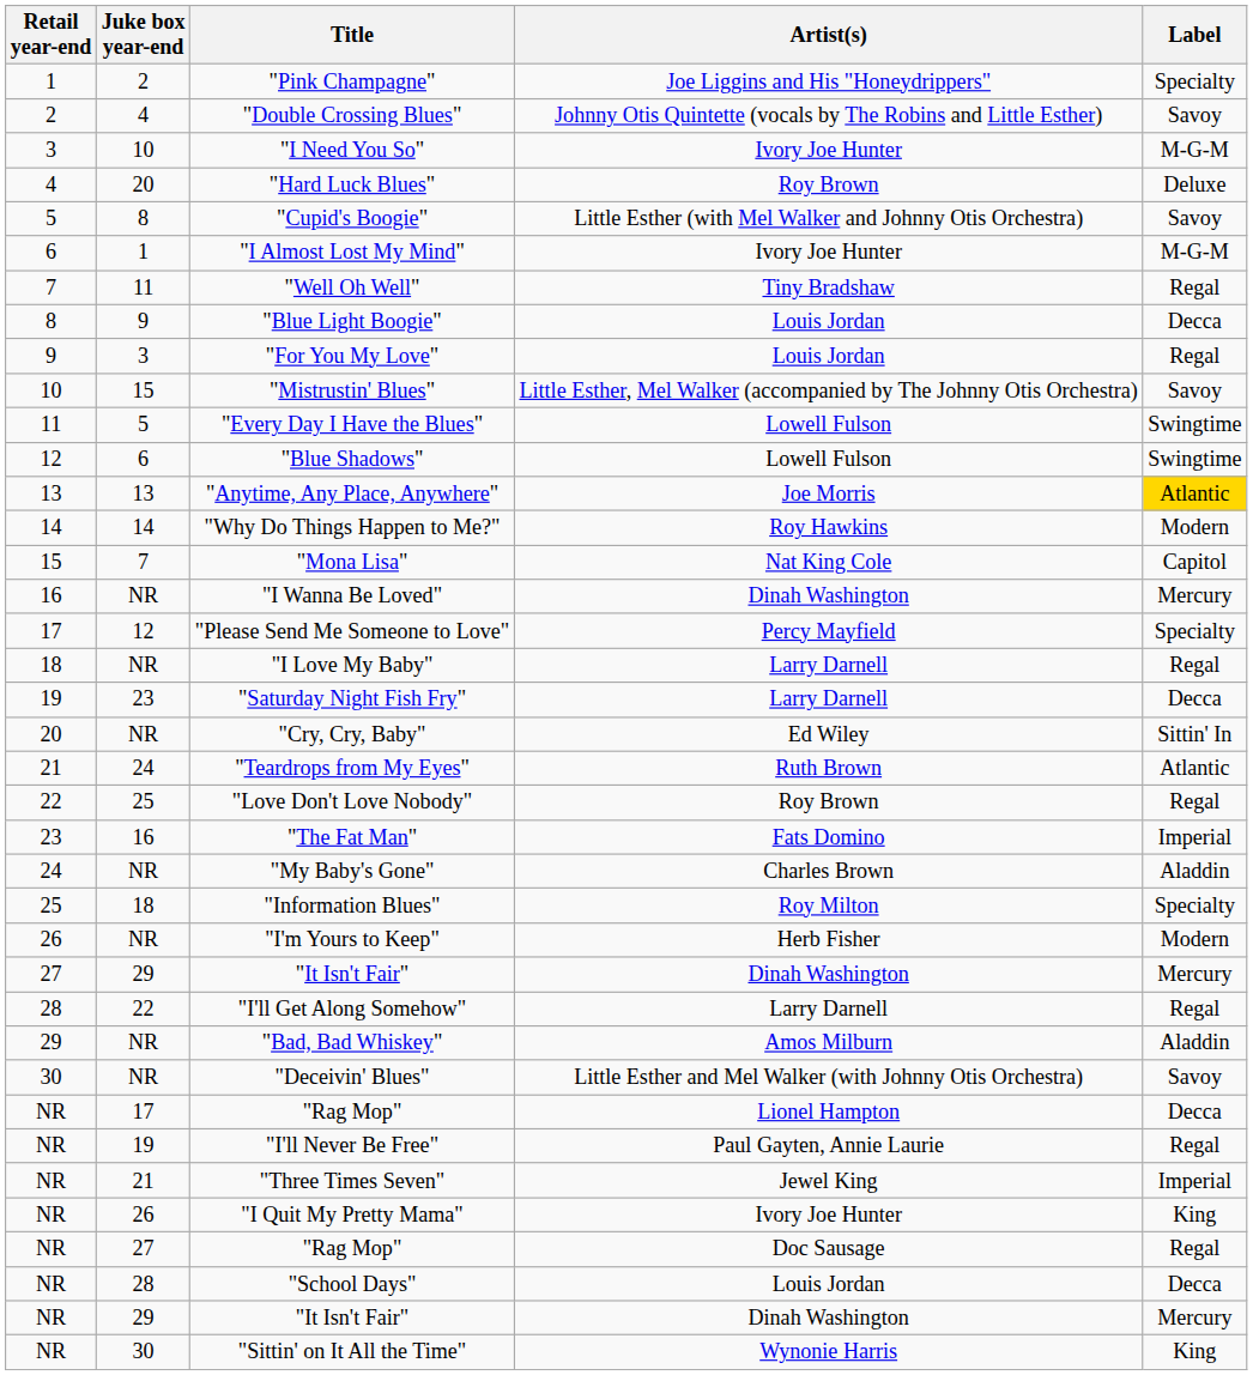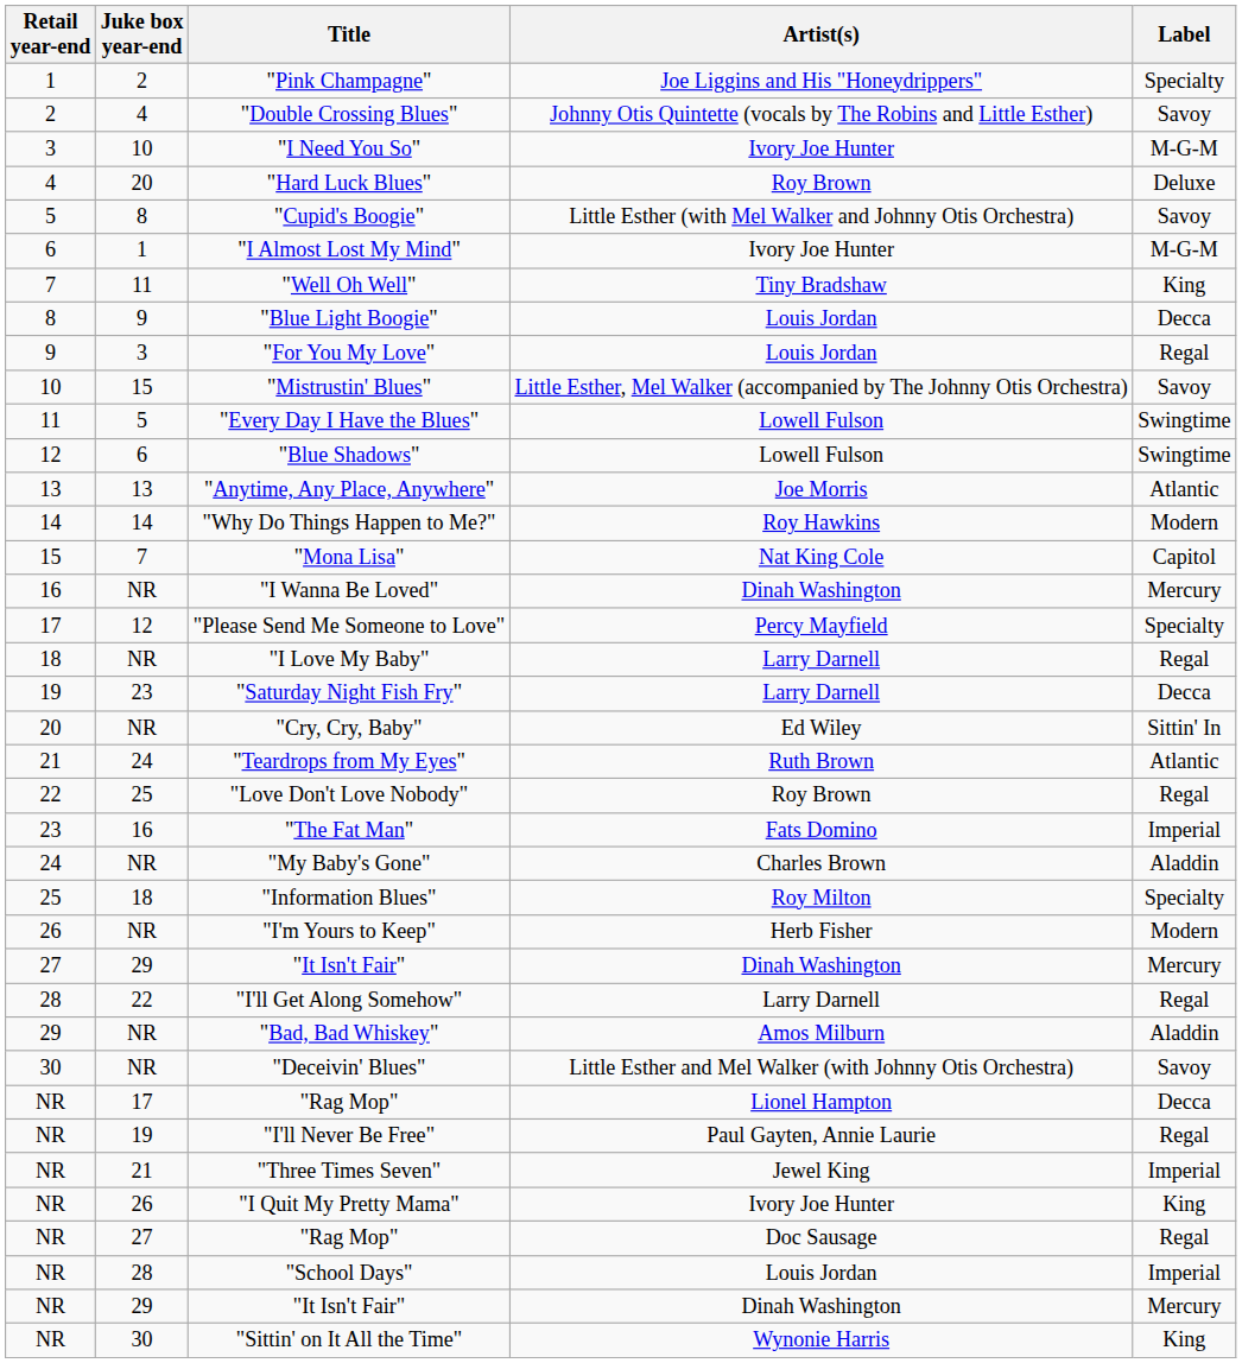"Well Oh Well" | Label: Regal -> King
"Anytime, Any Place, Anywhere" | Label: gold background -> no background
"School Days" | Label: Decca -> Imperial
